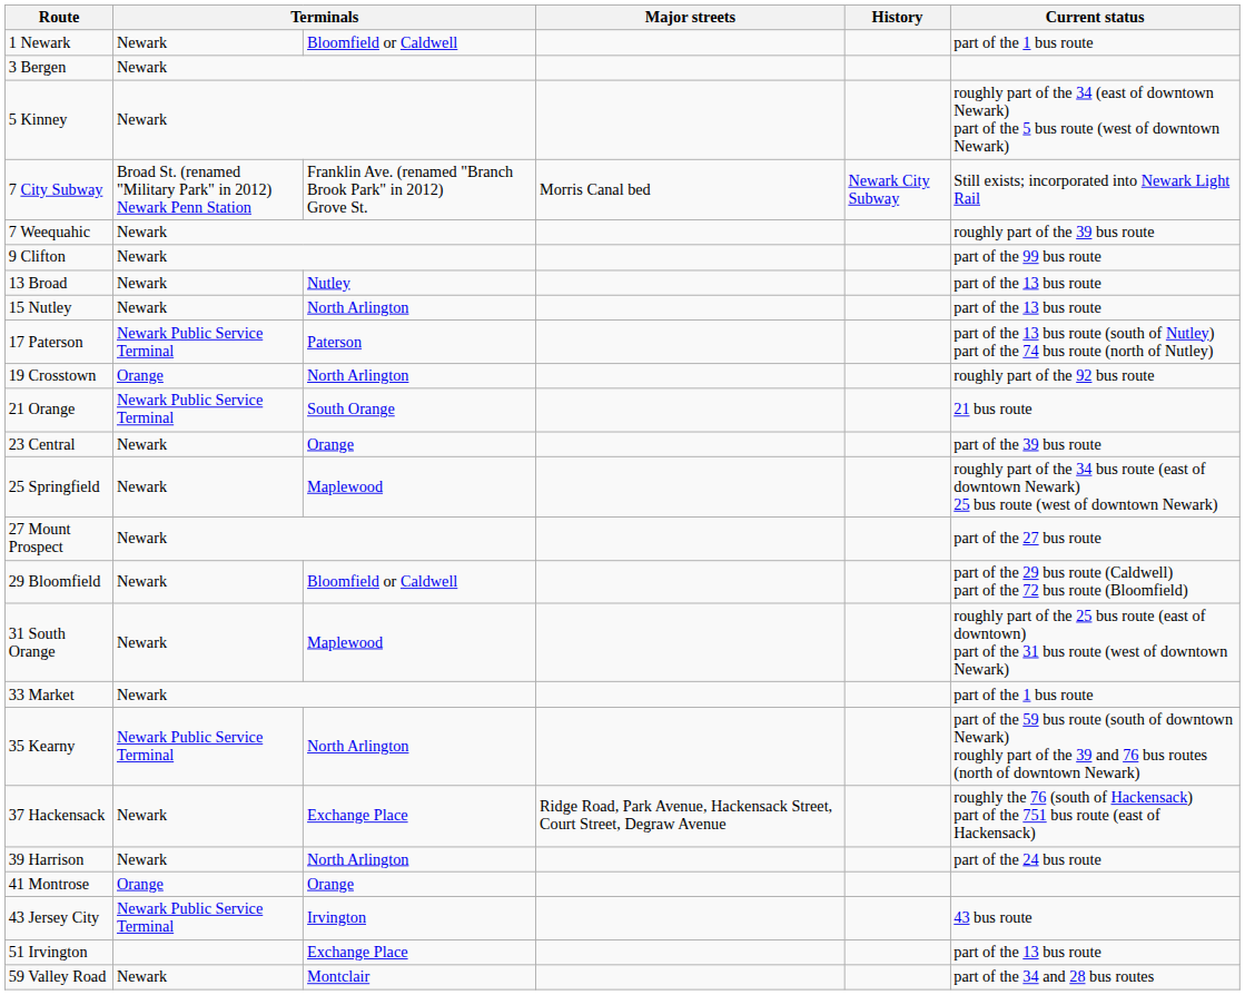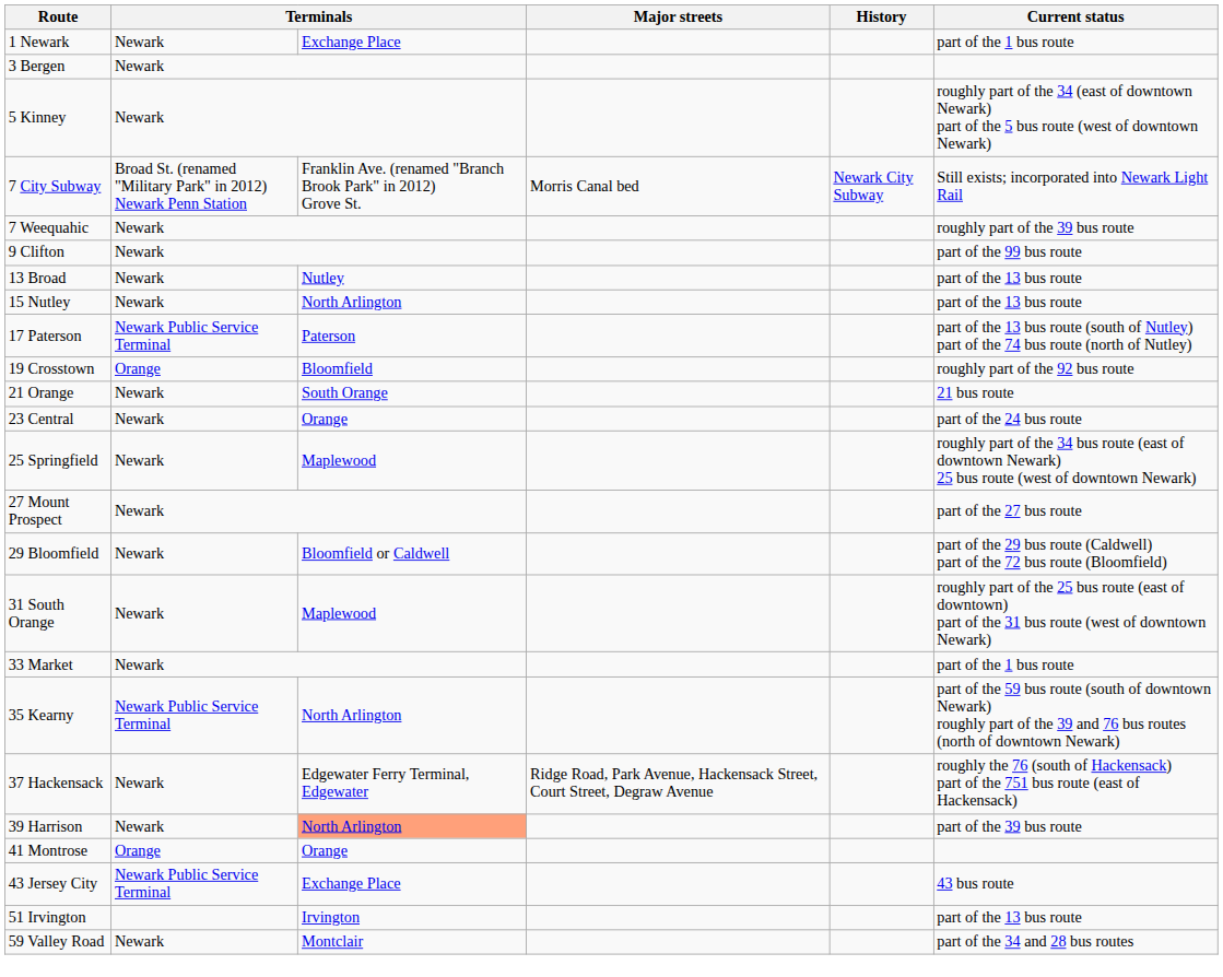1 Newark | column 3: Bloomfield or Caldwell -> Exchange Place
19 Crosstown | column 3: North Arlington -> Bloomfield
21 Orange | column 2: Newark Public Service Terminal -> Newark
23 Central | Current status: part of the 39 bus route -> part of the 24 bus route
37 Hackensack | column 3: Exchange Place -> Edgewater Ferry Terminal, Edgewater
39 Harrison | column 3: no background -> lightsalmon background
39 Harrison | Current status: part of the 24 bus route -> part of the 39 bus route
43 Jersey City | column 3: Irvington -> Exchange Place
51 Irvington | column 3: Exchange Place -> Irvington
